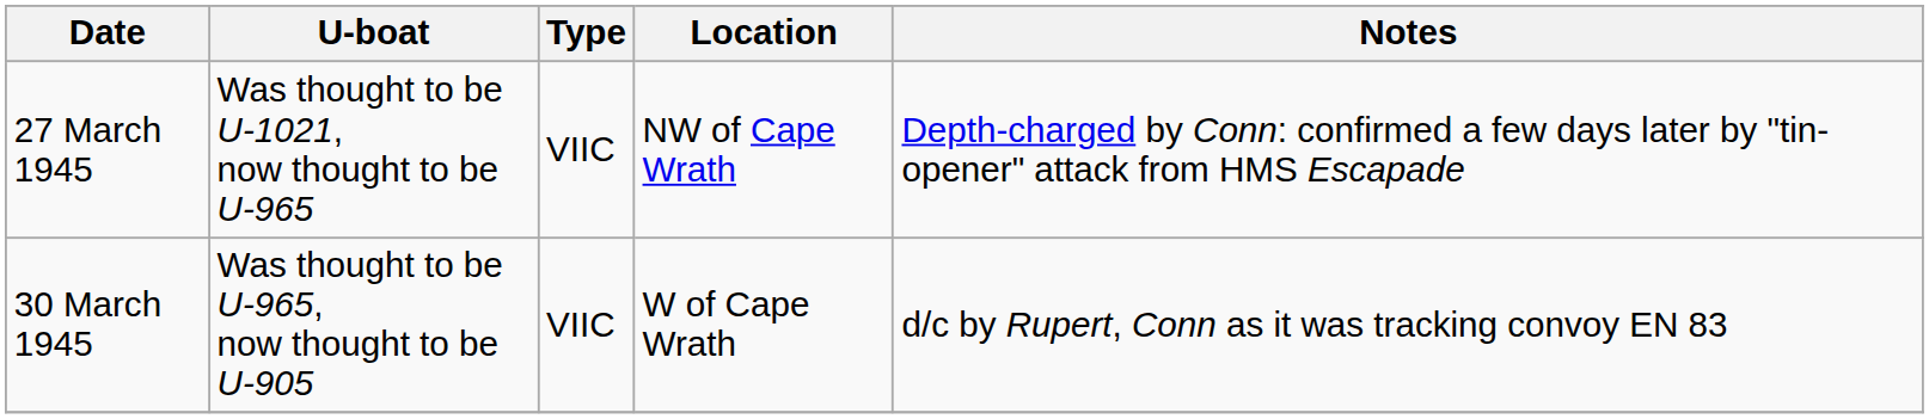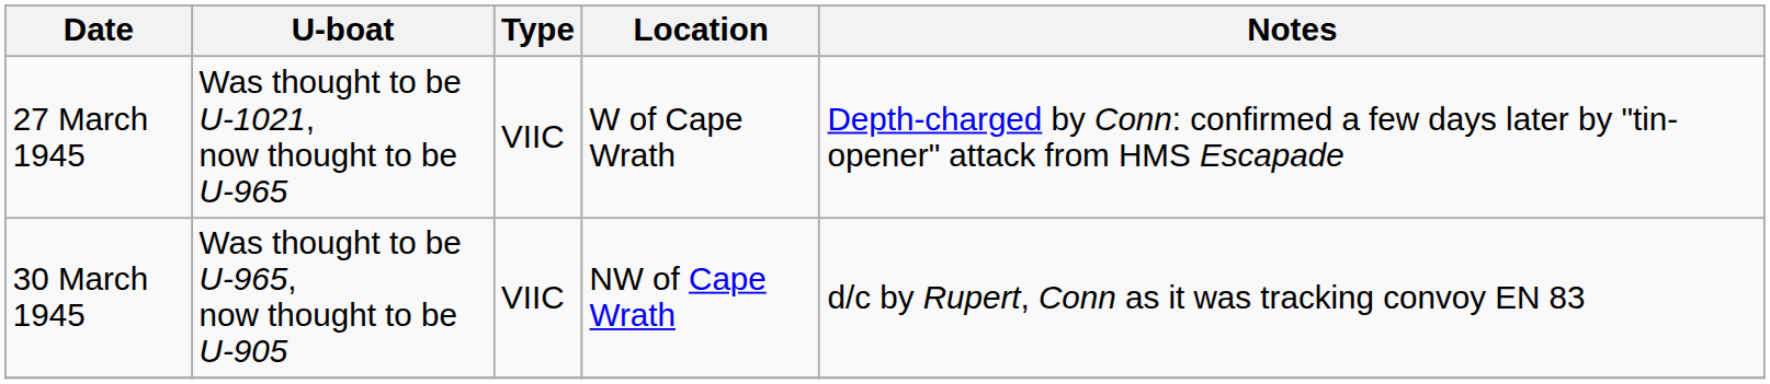27 March 1945 | Location: NW of Cape Wrath -> W of Cape Wrath
30 March 1945 | Location: W of Cape Wrath -> NW of Cape Wrath
